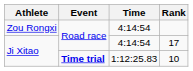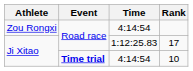17 | Time: 4:14:54 -> 1:12:25.83
10 | Time: 1:12:25.83 -> 4:14:54
